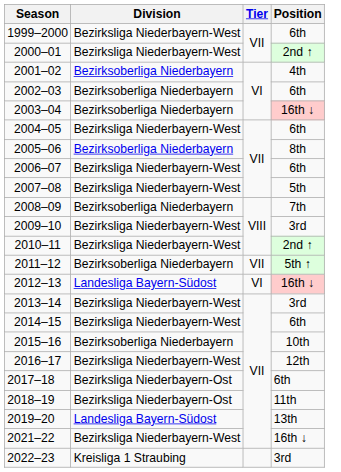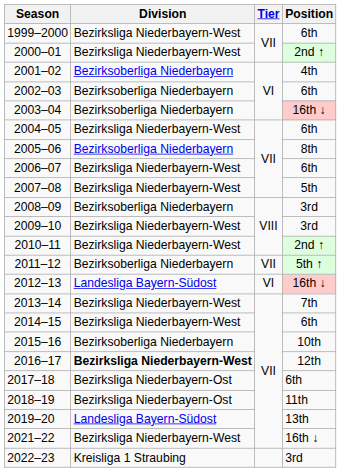2008–09 | Position: 7th -> 3rd
2013–14 | Position: 3rd -> 7th
2016–17 | Division: normal -> bold
